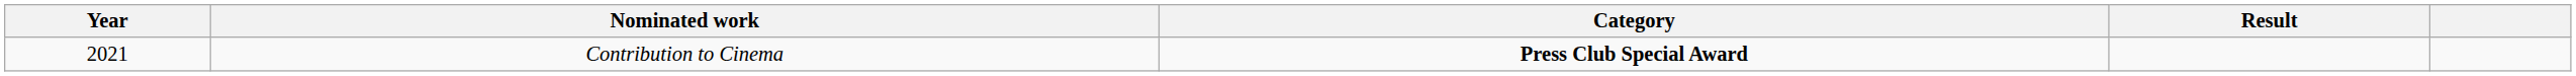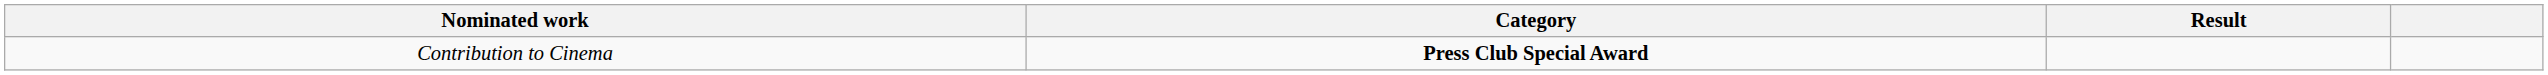- column: Year | 2021
